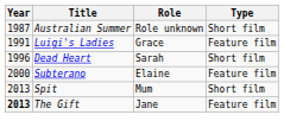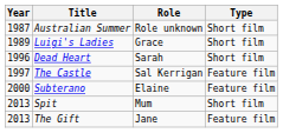Luigi's Ladies | Year: 1991 -> 1989
Luigi's Ladies | Type: Feature film -> Short film
+ row: 1997 | The Castle | Sal Kerrigan | Feature film
The Gift | Year: bold -> normal
